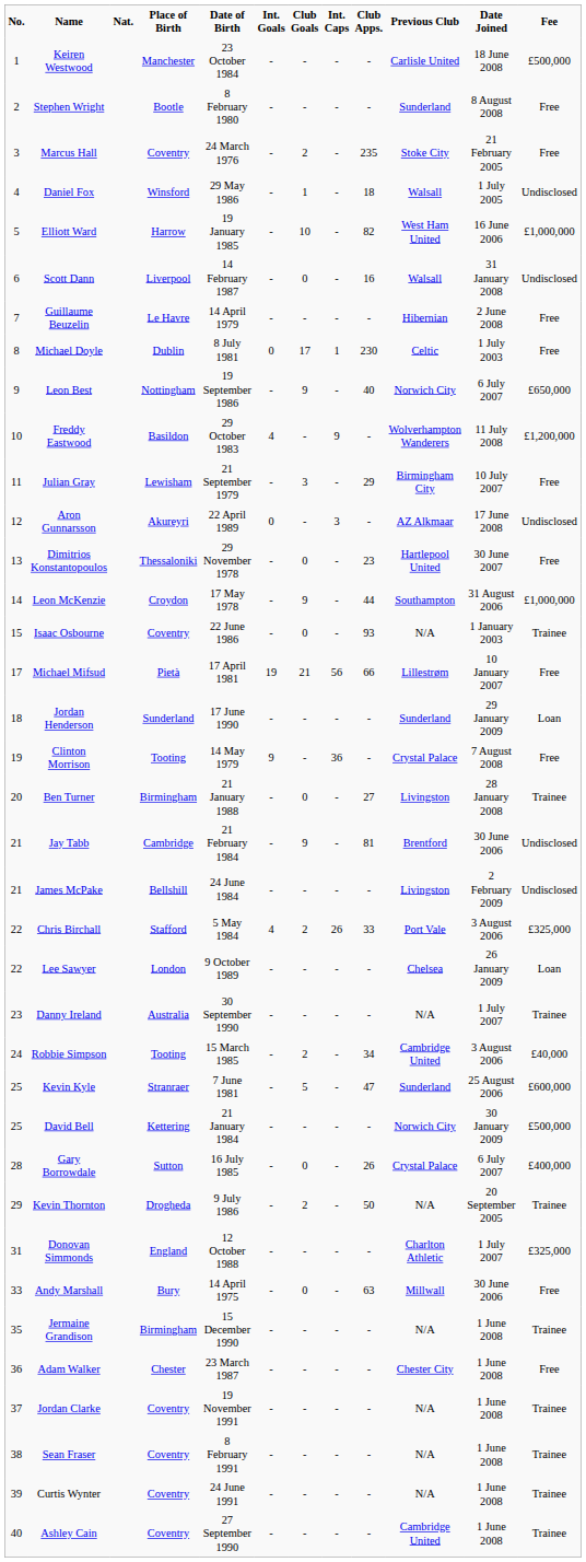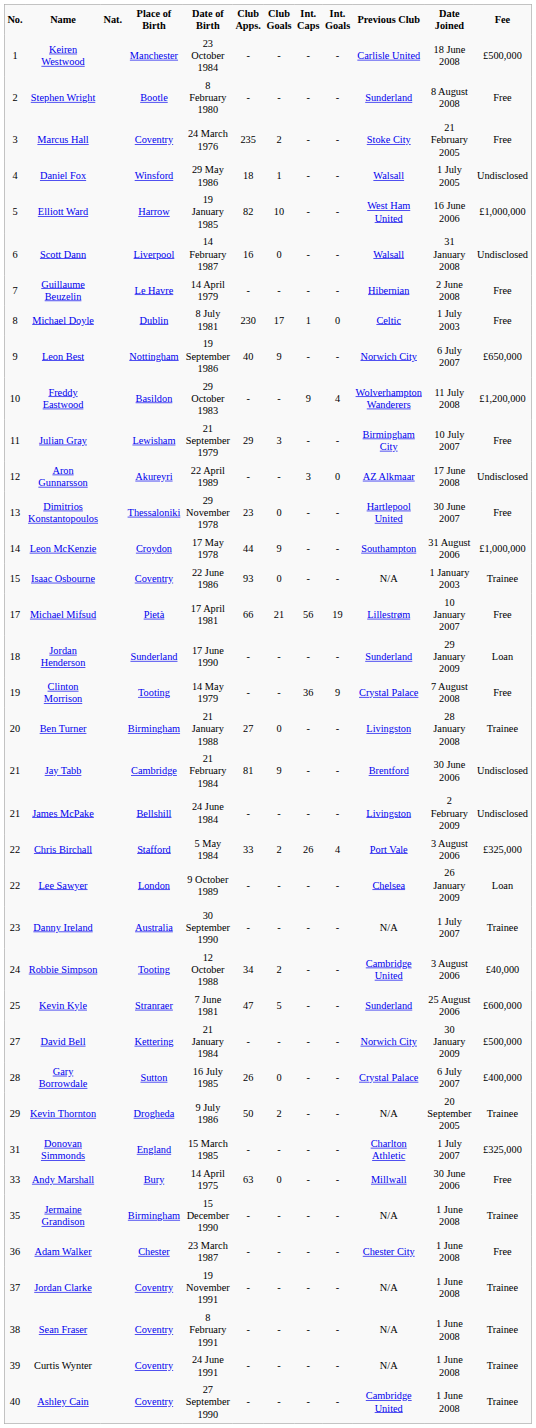columns swapped: Club Apps. <-> Int. Goals
Robbie Simpson | Date of Birth: 15 March 1985 -> 12 October 1988
David Bell | No.: 25 -> 27
Donovan Simmonds | Date of Birth: 12 October 1988 -> 15 March 1985
